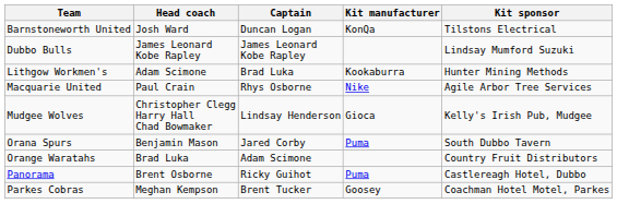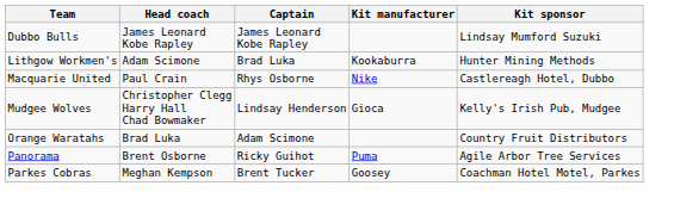- row: Barnstoneworth United | Josh Ward | Duncan Logan | KonQa | Tilstons Electrical
Macquarie United | Kit sponsor: Agile Arbor Tree Services -> Castlereagh Hotel, Dubbo
- row: Orana Spurs | Benjamin Mason | Jared Corby | Puma | South Dubbo Tavern
Panorama | Kit sponsor: Castlereagh Hotel, Dubbo -> Agile Arbor Tree Services
